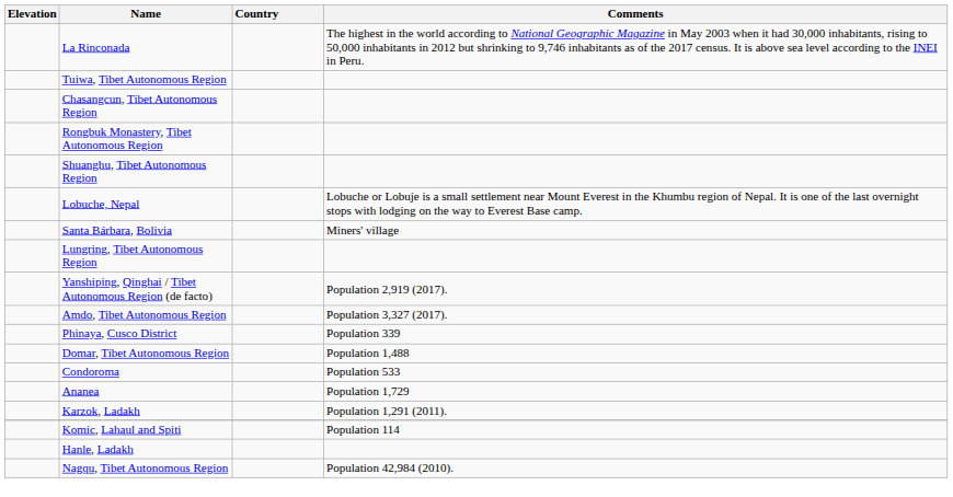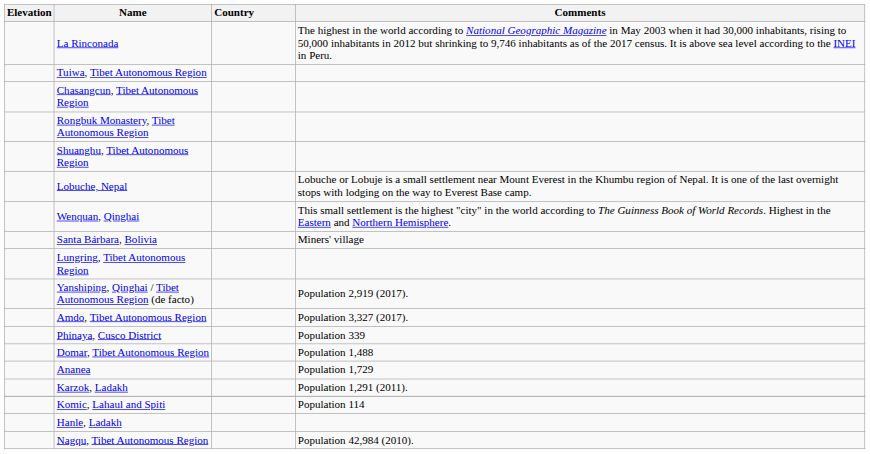+ row: Wenquan, Qinghai | This small settlement is the highest "city" in the world according to The Guinness Book of World Records. Highest in the Eastern and Northern Hemisphere.
- row: Condoroma | Population 533
